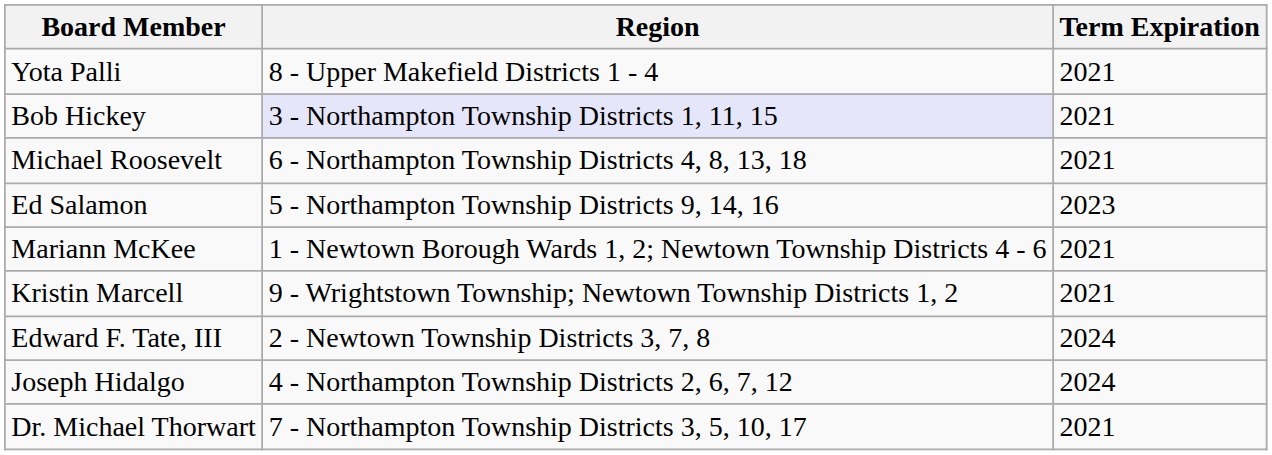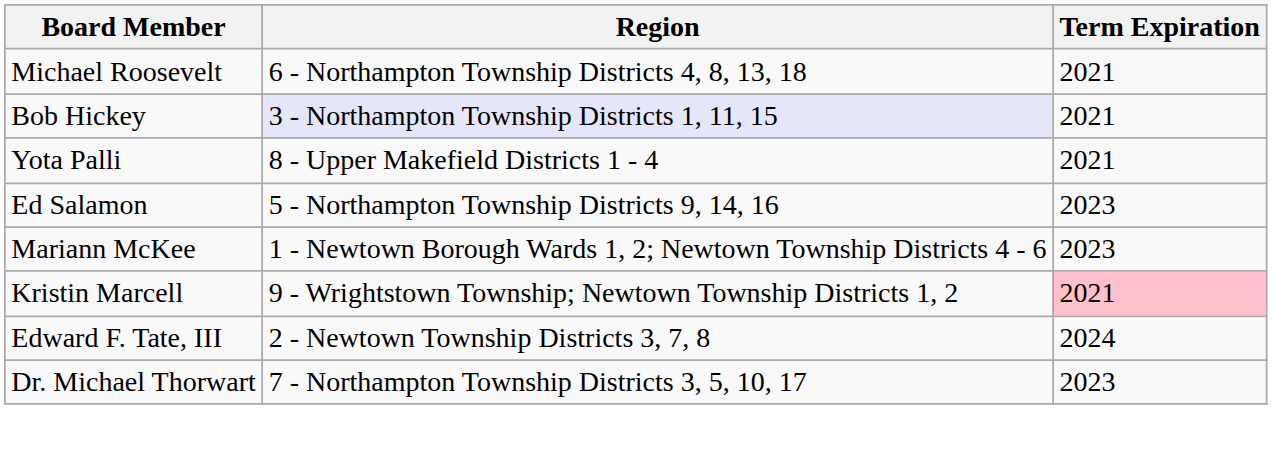rows swapped: Yota Palli <-> Michael Roosevelt
Mariann McKee | Term Expiration: 2021 -> 2023
Kristin Marcell | Term Expiration: no background -> pink background
- row: Joseph Hidalgo | 4 - Northampton Township Districts 2, 6, 7, 12 | 2024
Dr. Michael Thorwart | Term Expiration: 2021 -> 2023
